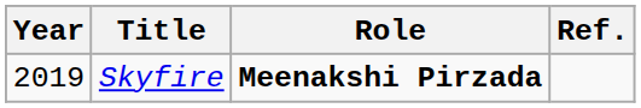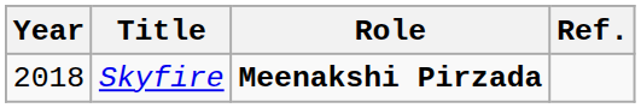Skyfire | Year: 2019 -> 2018
